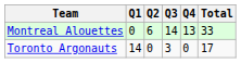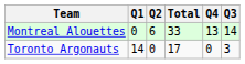columns swapped: Q3 <-> Total
